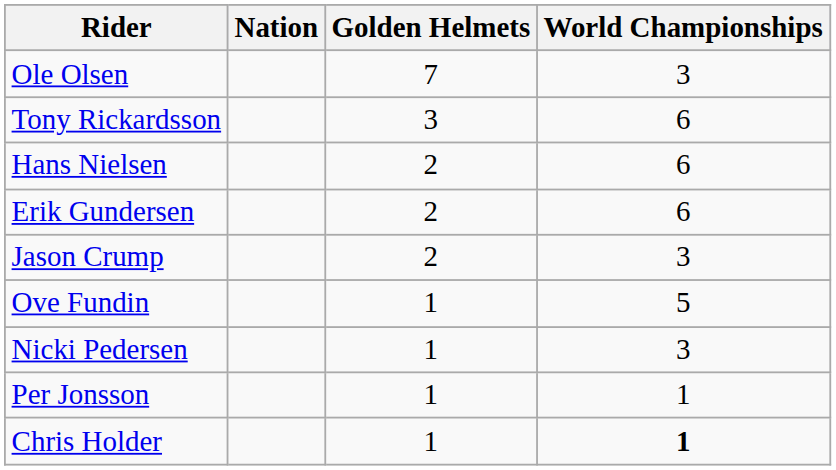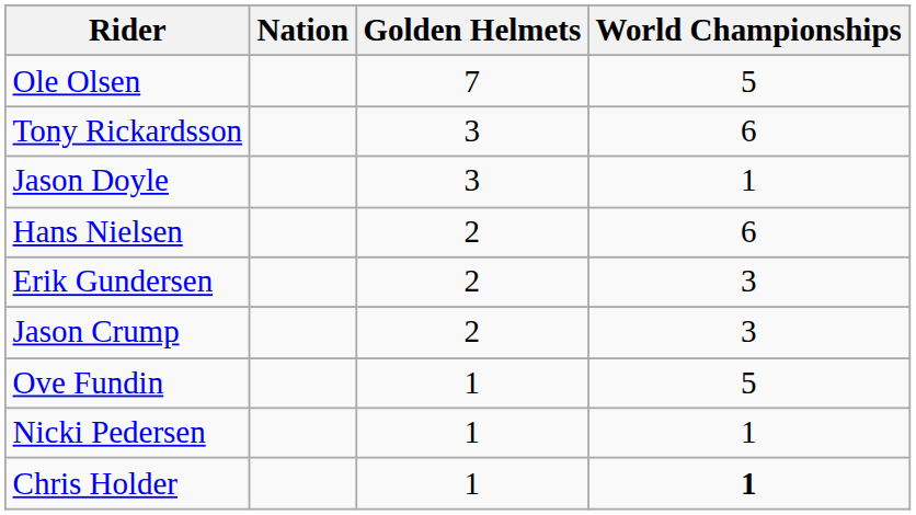Ole Olsen | World Championships: 3 -> 5
+ row: Jason Doyle | 3 | 1
Erik Gundersen | World Championships: 6 -> 3
Nicki Pedersen | World Championships: 3 -> 1
- row: Per Jonsson | 1 | 1
